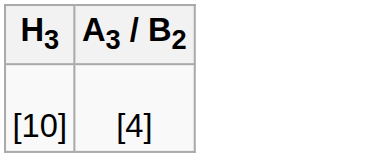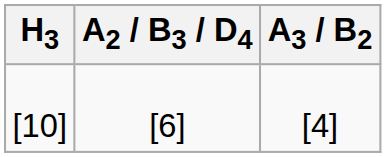+ column: A2 / B3 / D4 | [6]
